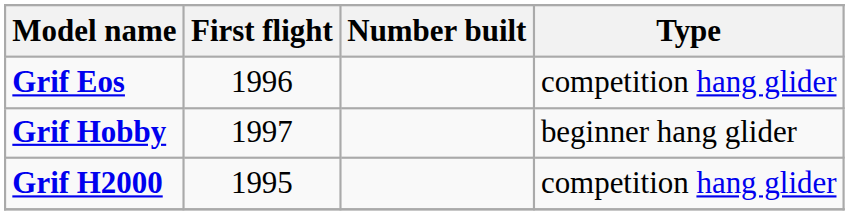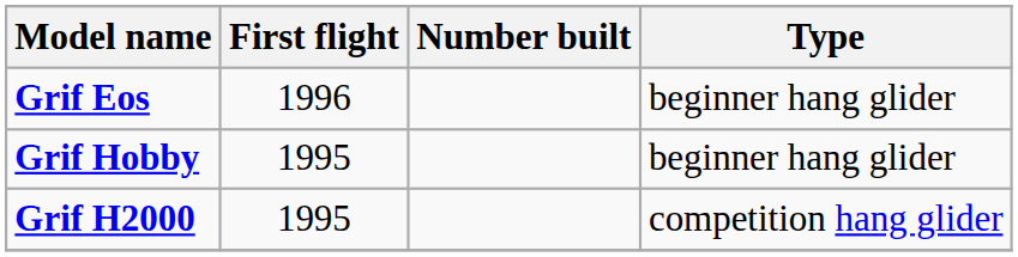Grif Eos | Type: competition hang glider -> beginner hang glider
Grif Hobby | First flight: 1997 -> 1995
